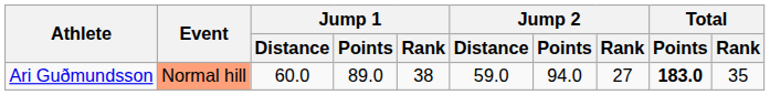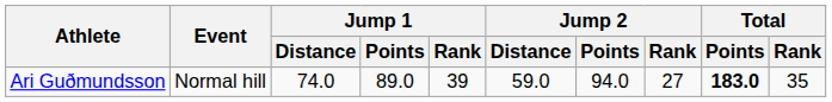Ari Guðmundsson | Event: lightsalmon background -> no background
Ari Guðmundsson | Jump 1 / Distance: 60.0 -> 74.0
Ari Guðmundsson | Jump 1 / Rank: 38 -> 39
